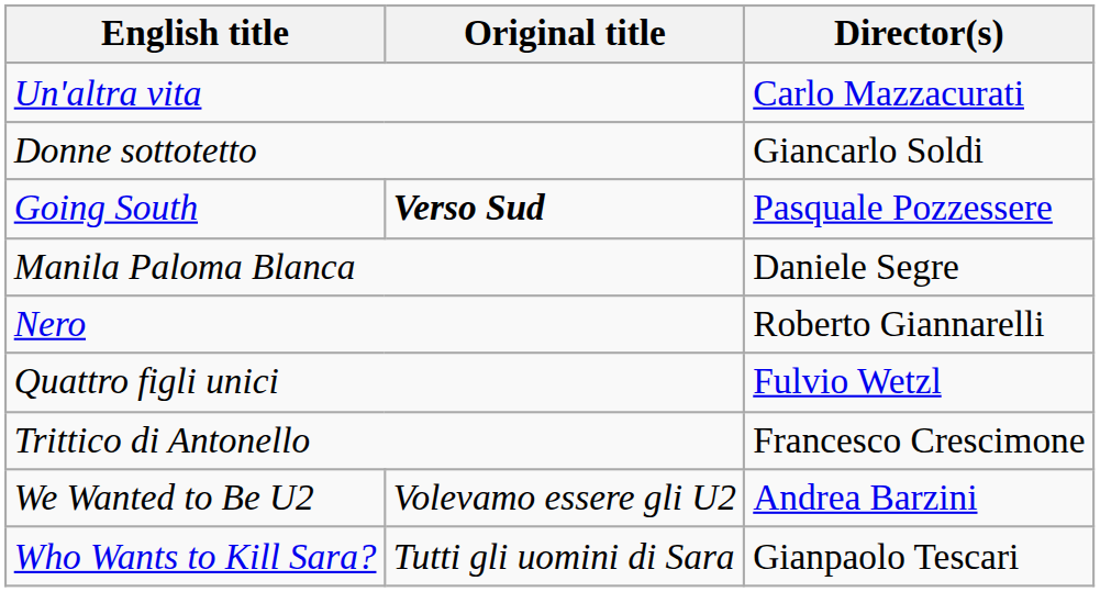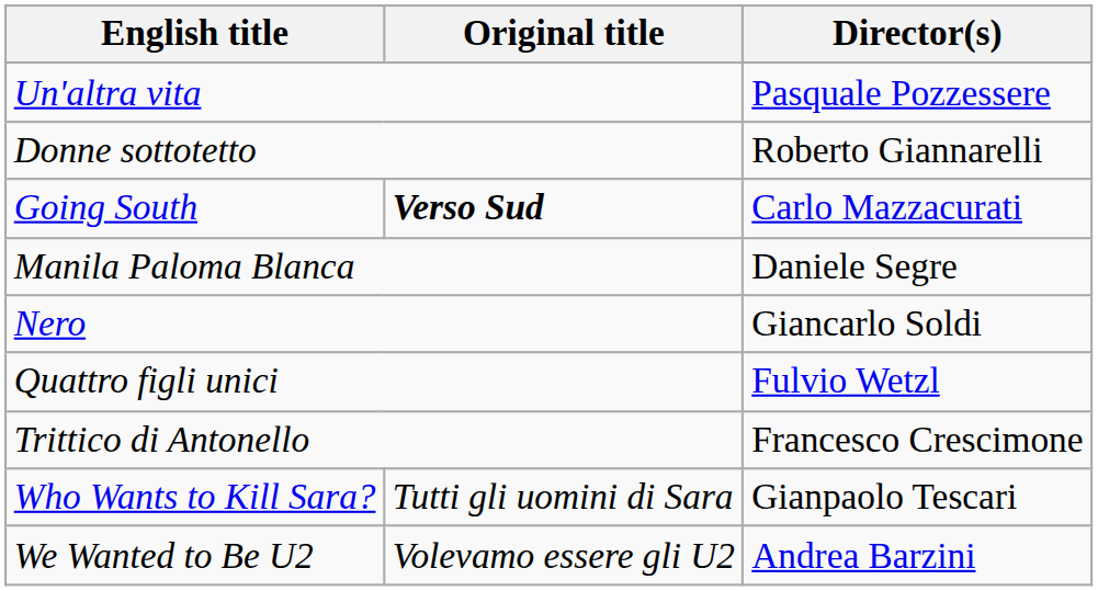Un'altra vita | Director(s): Carlo Mazzacurati -> Pasquale Pozzessere
Donne sottotetto | Director(s): Giancarlo Soldi -> Roberto Giannarelli
Going South | Director(s): Pasquale Pozzessere -> Carlo Mazzacurati
Nero | Director(s): Roberto Giannarelli -> Giancarlo Soldi
rows swapped: We Wanted to Be U2 <-> Who Wants to Kill Sara?
